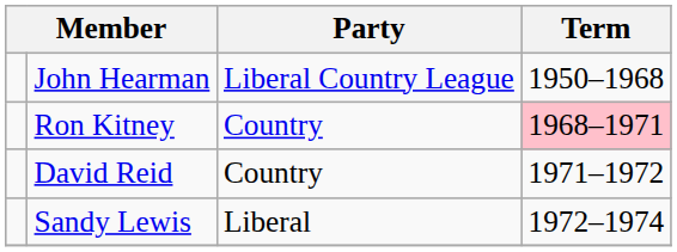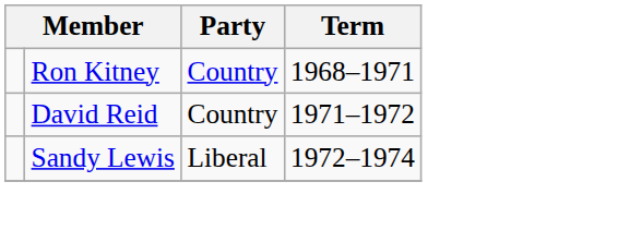- row: John Hearman | Liberal Country League | 1950–1968
Ron Kitney | Term: pink background -> no background
